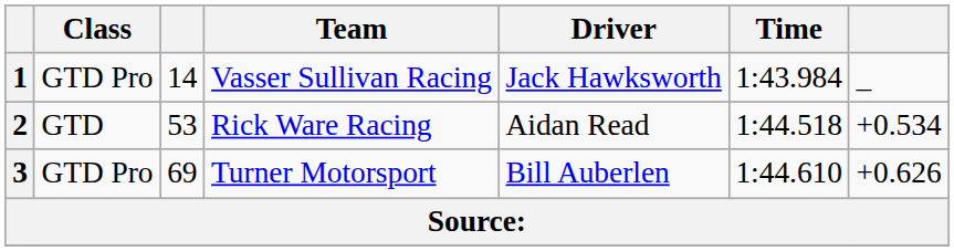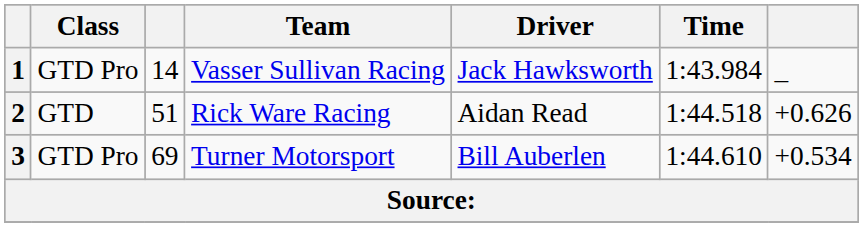2 | column 3: 53 -> 51
2 | column 7: +0.534 -> +0.626
3 | column 7: +0.626 -> +0.534
